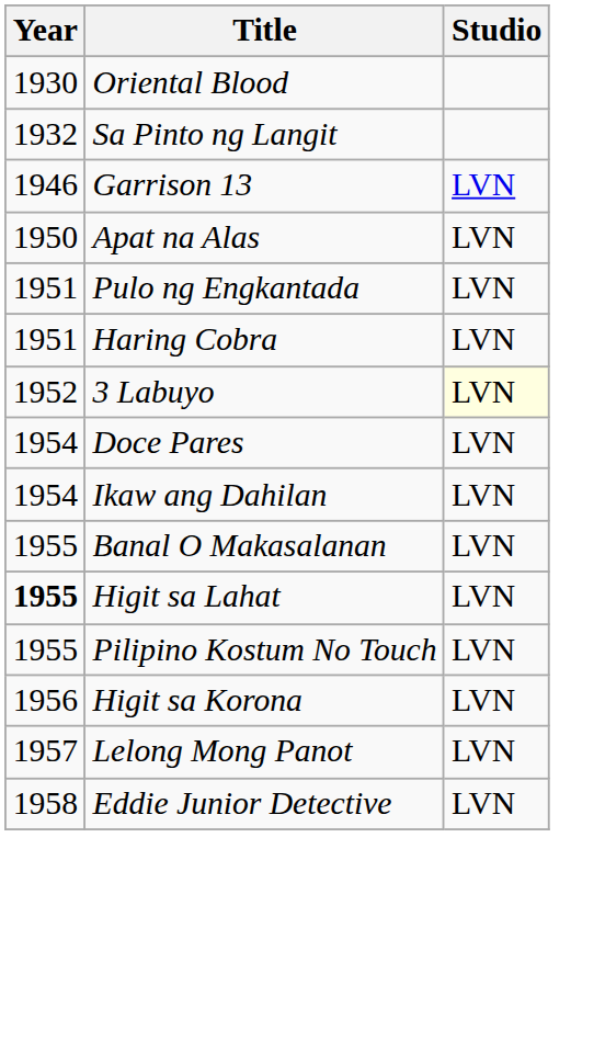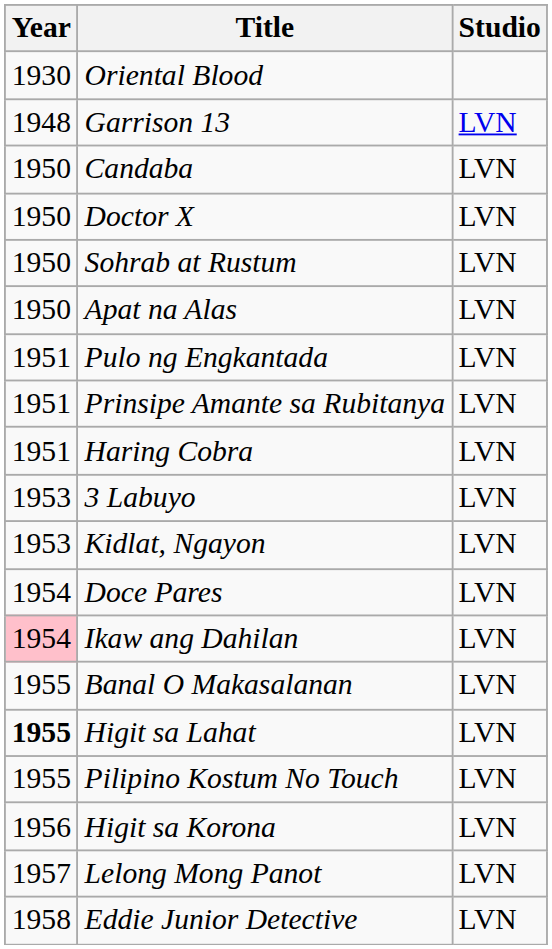- row: 1932 | Sa Pinto ng Langit
Garrison 13 | Year: 1946 -> 1948
+ row: 1950 | Candaba | LVN
+ row: 1950 | Doctor X | LVN
+ row: 1950 | Sohrab at Rustum | LVN
+ row: 1951 | Prinsipe Amante sa Rubitanya | LVN
3 Labuyo | Year: 1952 -> 1953
3 Labuyo | Studio: lightyellow background -> no background
+ row: 1953 | Kidlat, Ngayon | LVN
Ikaw ang Dahilan | Year: no background -> pink background
